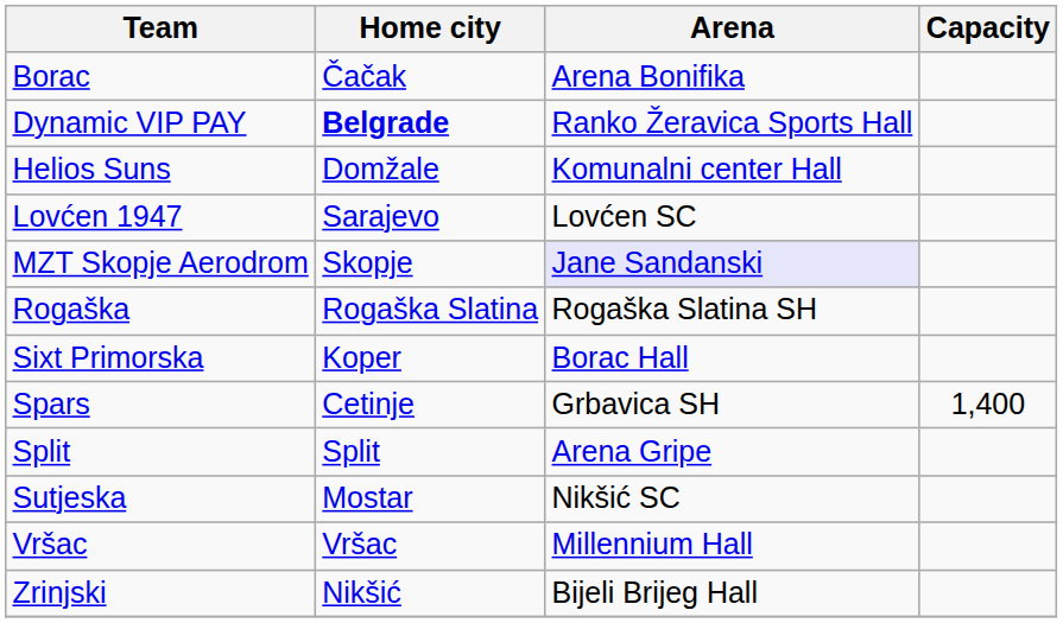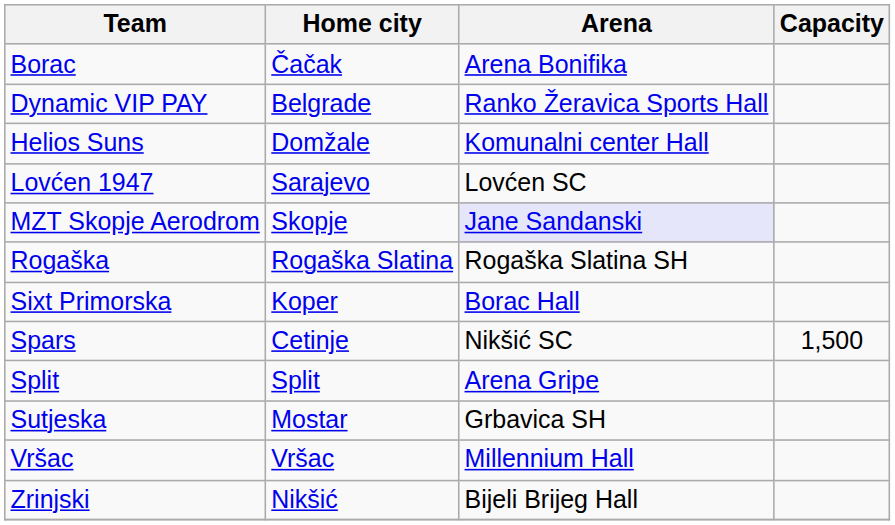Dynamic VIP PAY | Home city: bold -> normal
Spars | Arena: Grbavica SH -> Nikšić SC
Spars | Capacity: 1,400 -> 1,500
Sutjeska | Arena: Nikšić SC -> Grbavica SH
